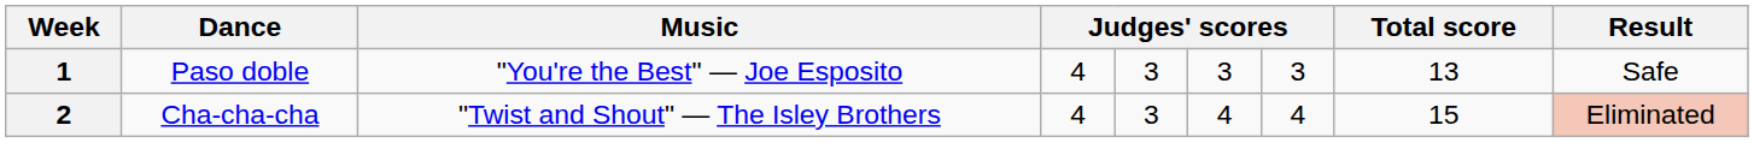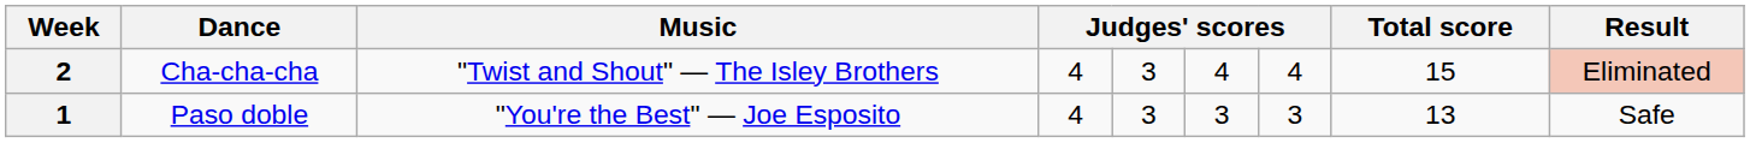rows swapped: 1 <-> 2
